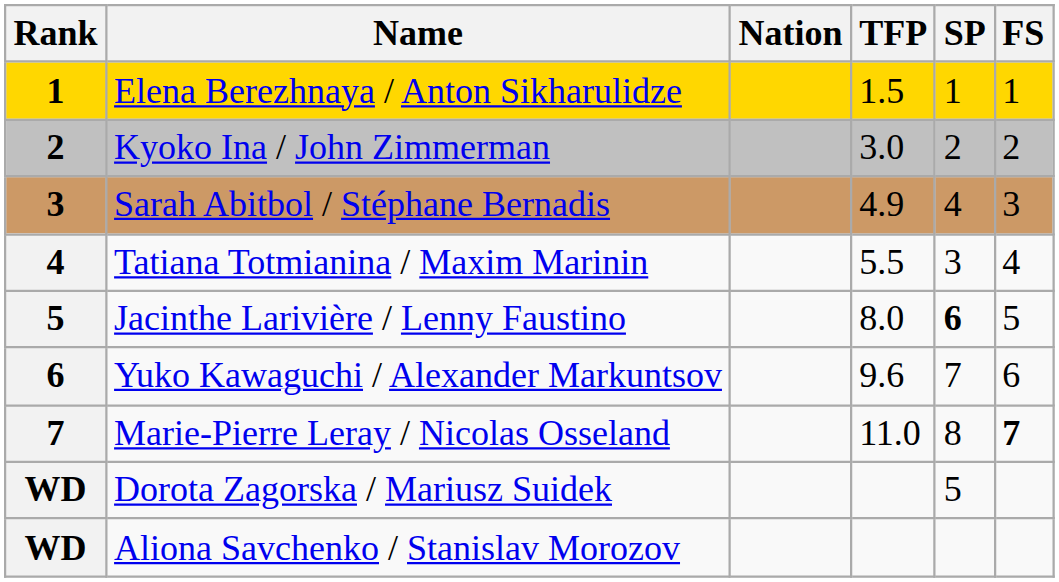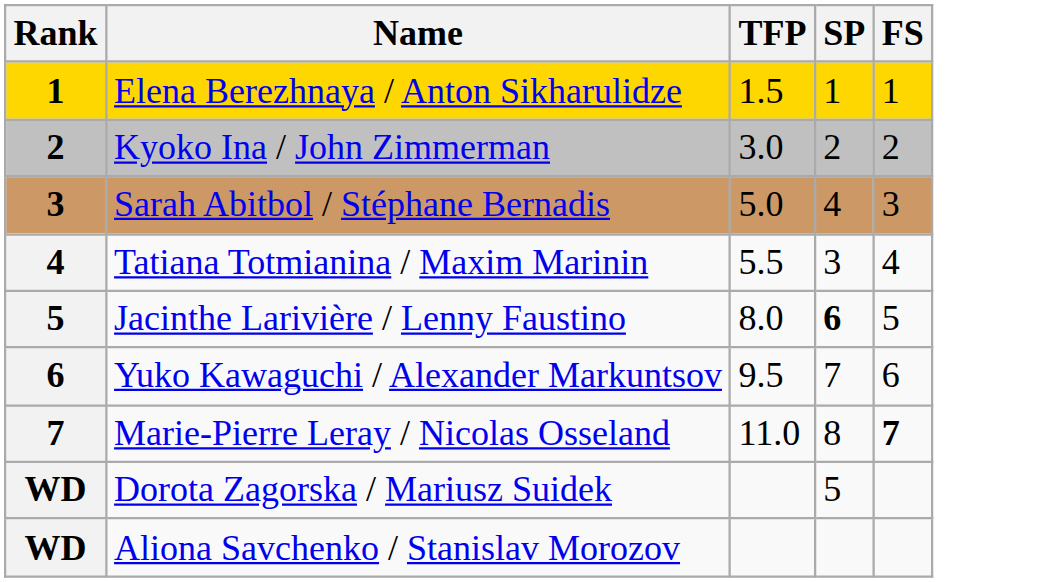- column: Nation
Sarah Abitbol / Stéphane Bernadis | TFP: 4.9 -> 5.0
Yuko Kawaguchi / Alexander Markuntsov | TFP: 9.6 -> 9.5
